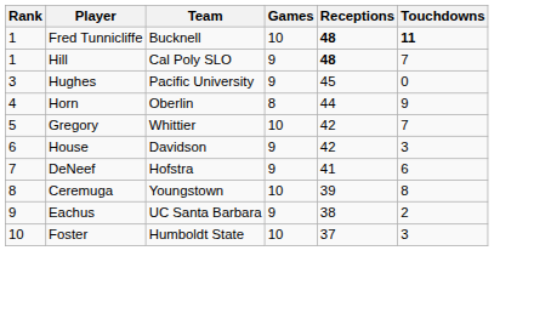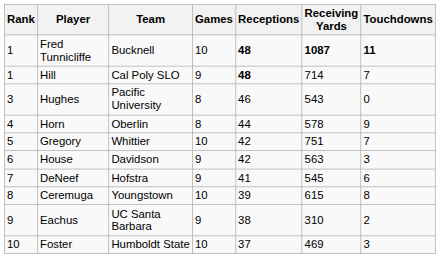+ column: Receiving Yards | 1087 | 714 | 543 | 578 | 751 | 563 | 545 | 615 | 310 | 469
Hughes | Games: 9 -> 8
Hughes | Receptions: 45 -> 46
